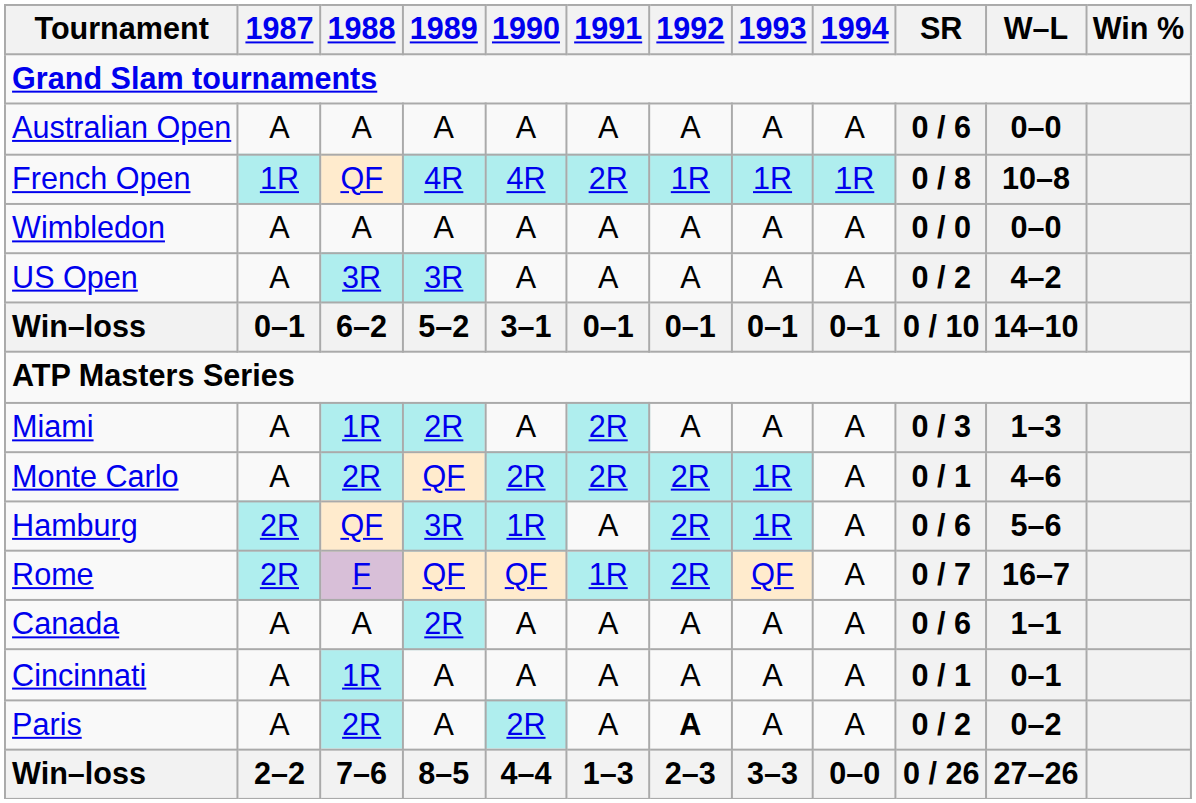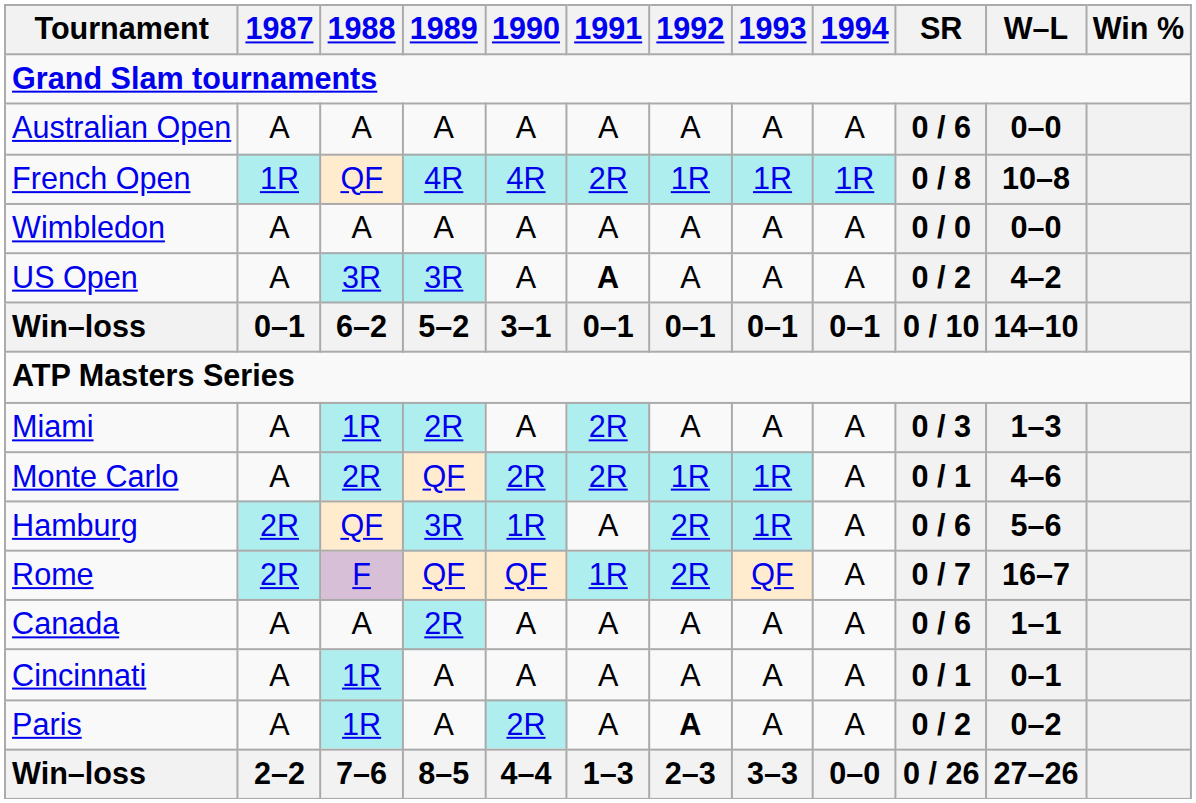US Open | 1991: normal -> bold
Monte Carlo | 1992: 2R -> 1R
Paris | 1988: 2R -> 1R
